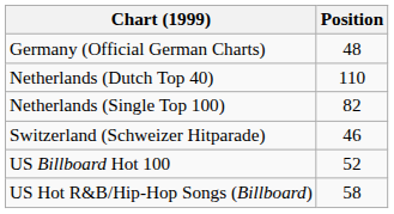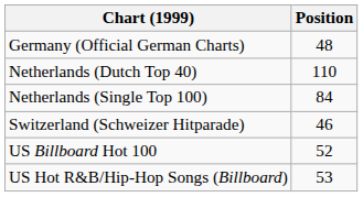Netherlands (Single Top 100) | Position: 82 -> 84
US Hot R&B/Hip-Hop Songs (Billboard) | Position: 58 -> 53
